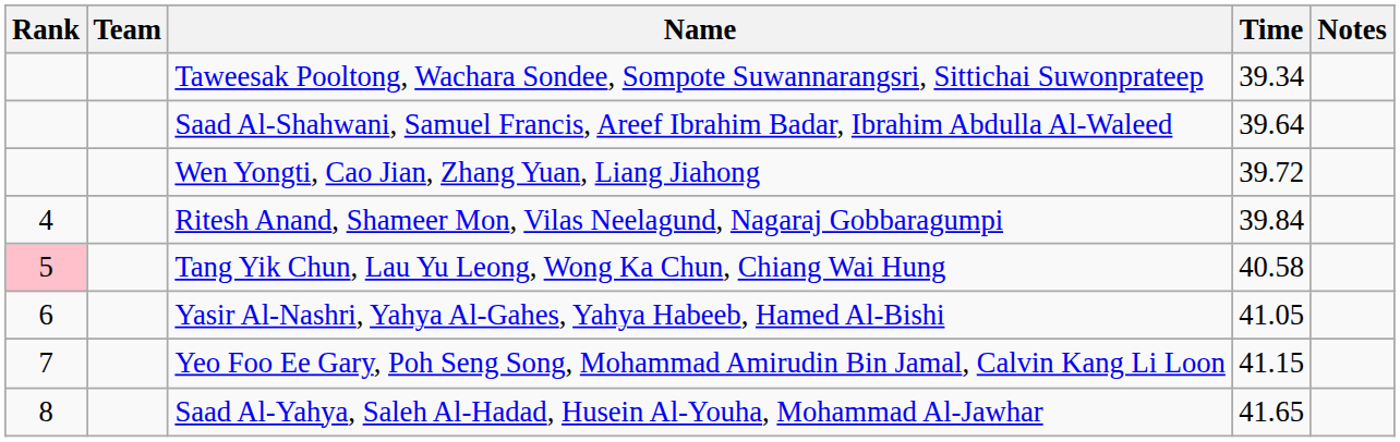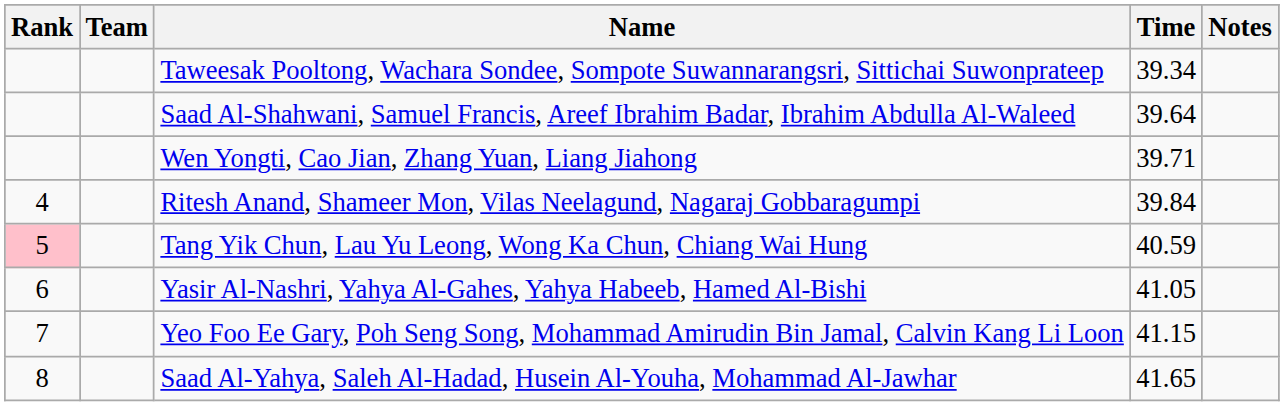Wen Yongti, Cao Jian, Zhang Yuan, Liang Jiahong | Time: 39.72 -> 39.71
Tang Yik Chun, Lau Yu Leong, Wong Ka Chun, Chiang Wai Hung | Time: 40.58 -> 40.59
